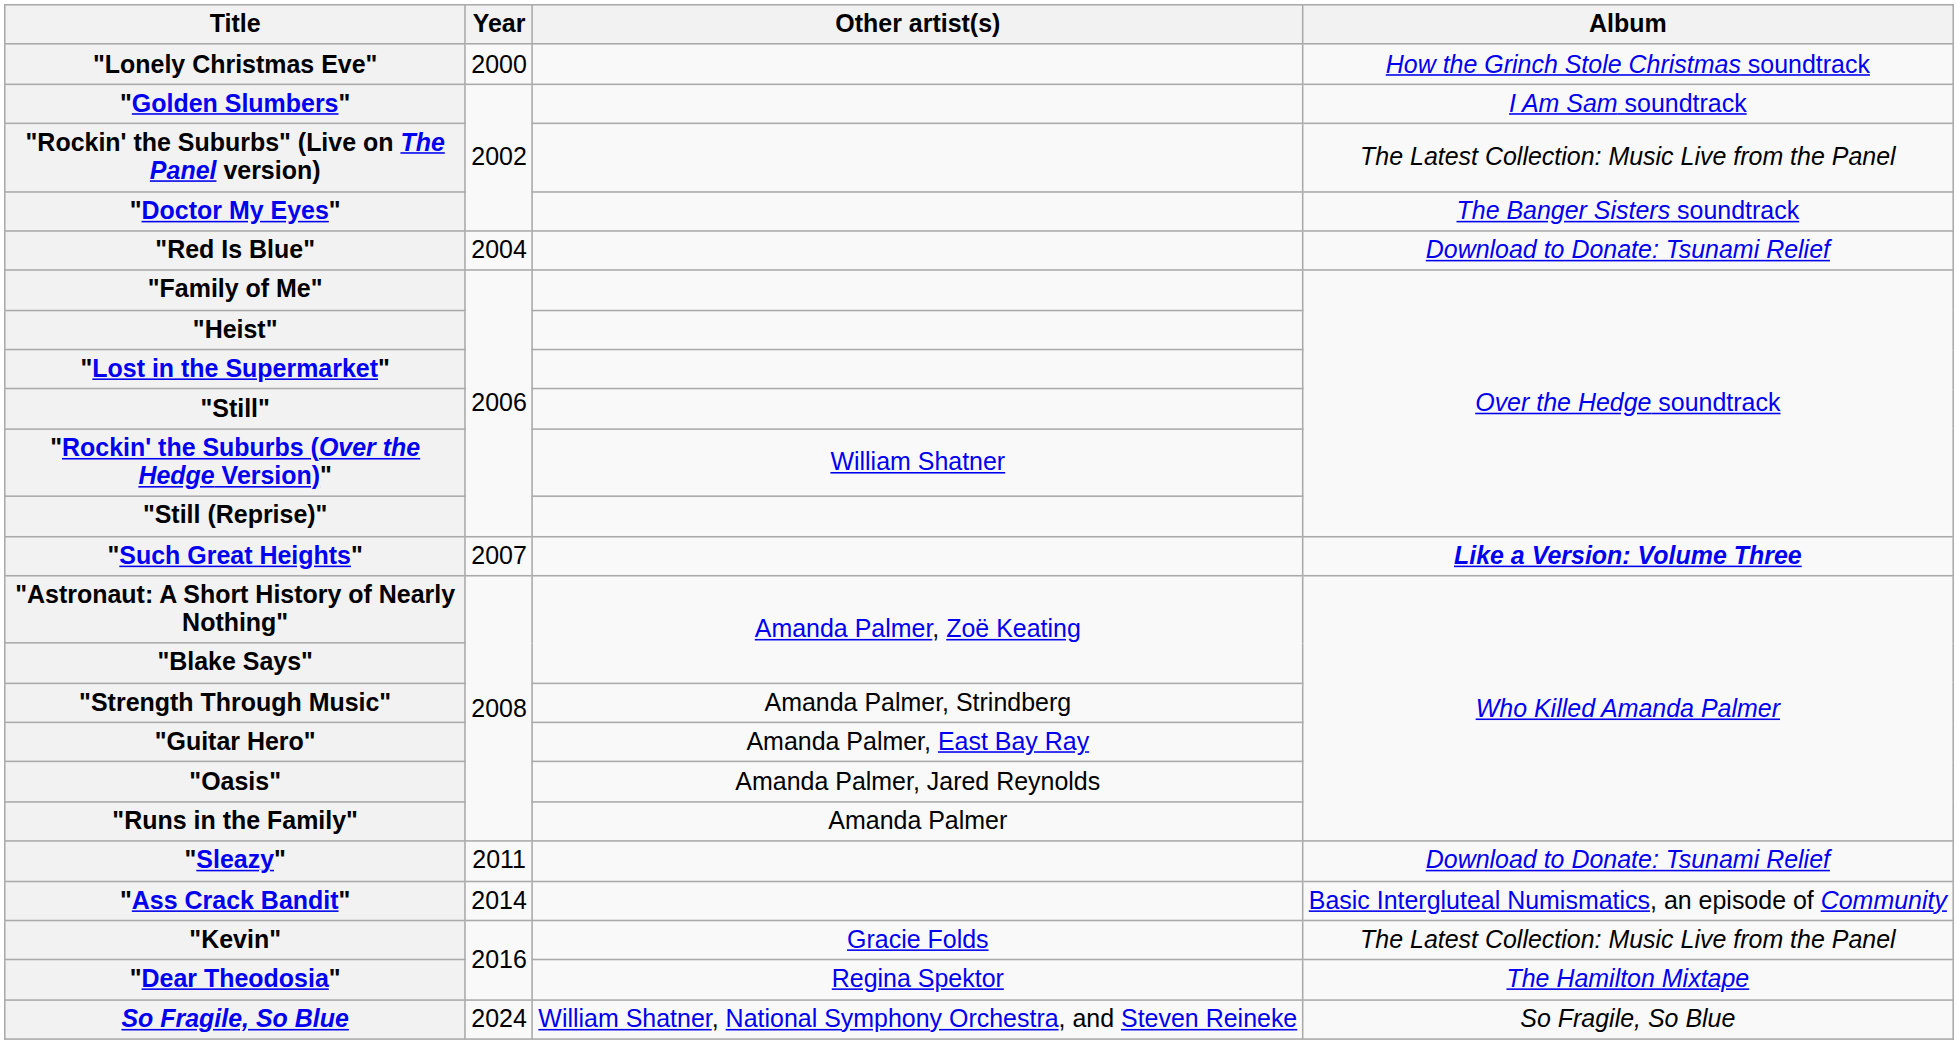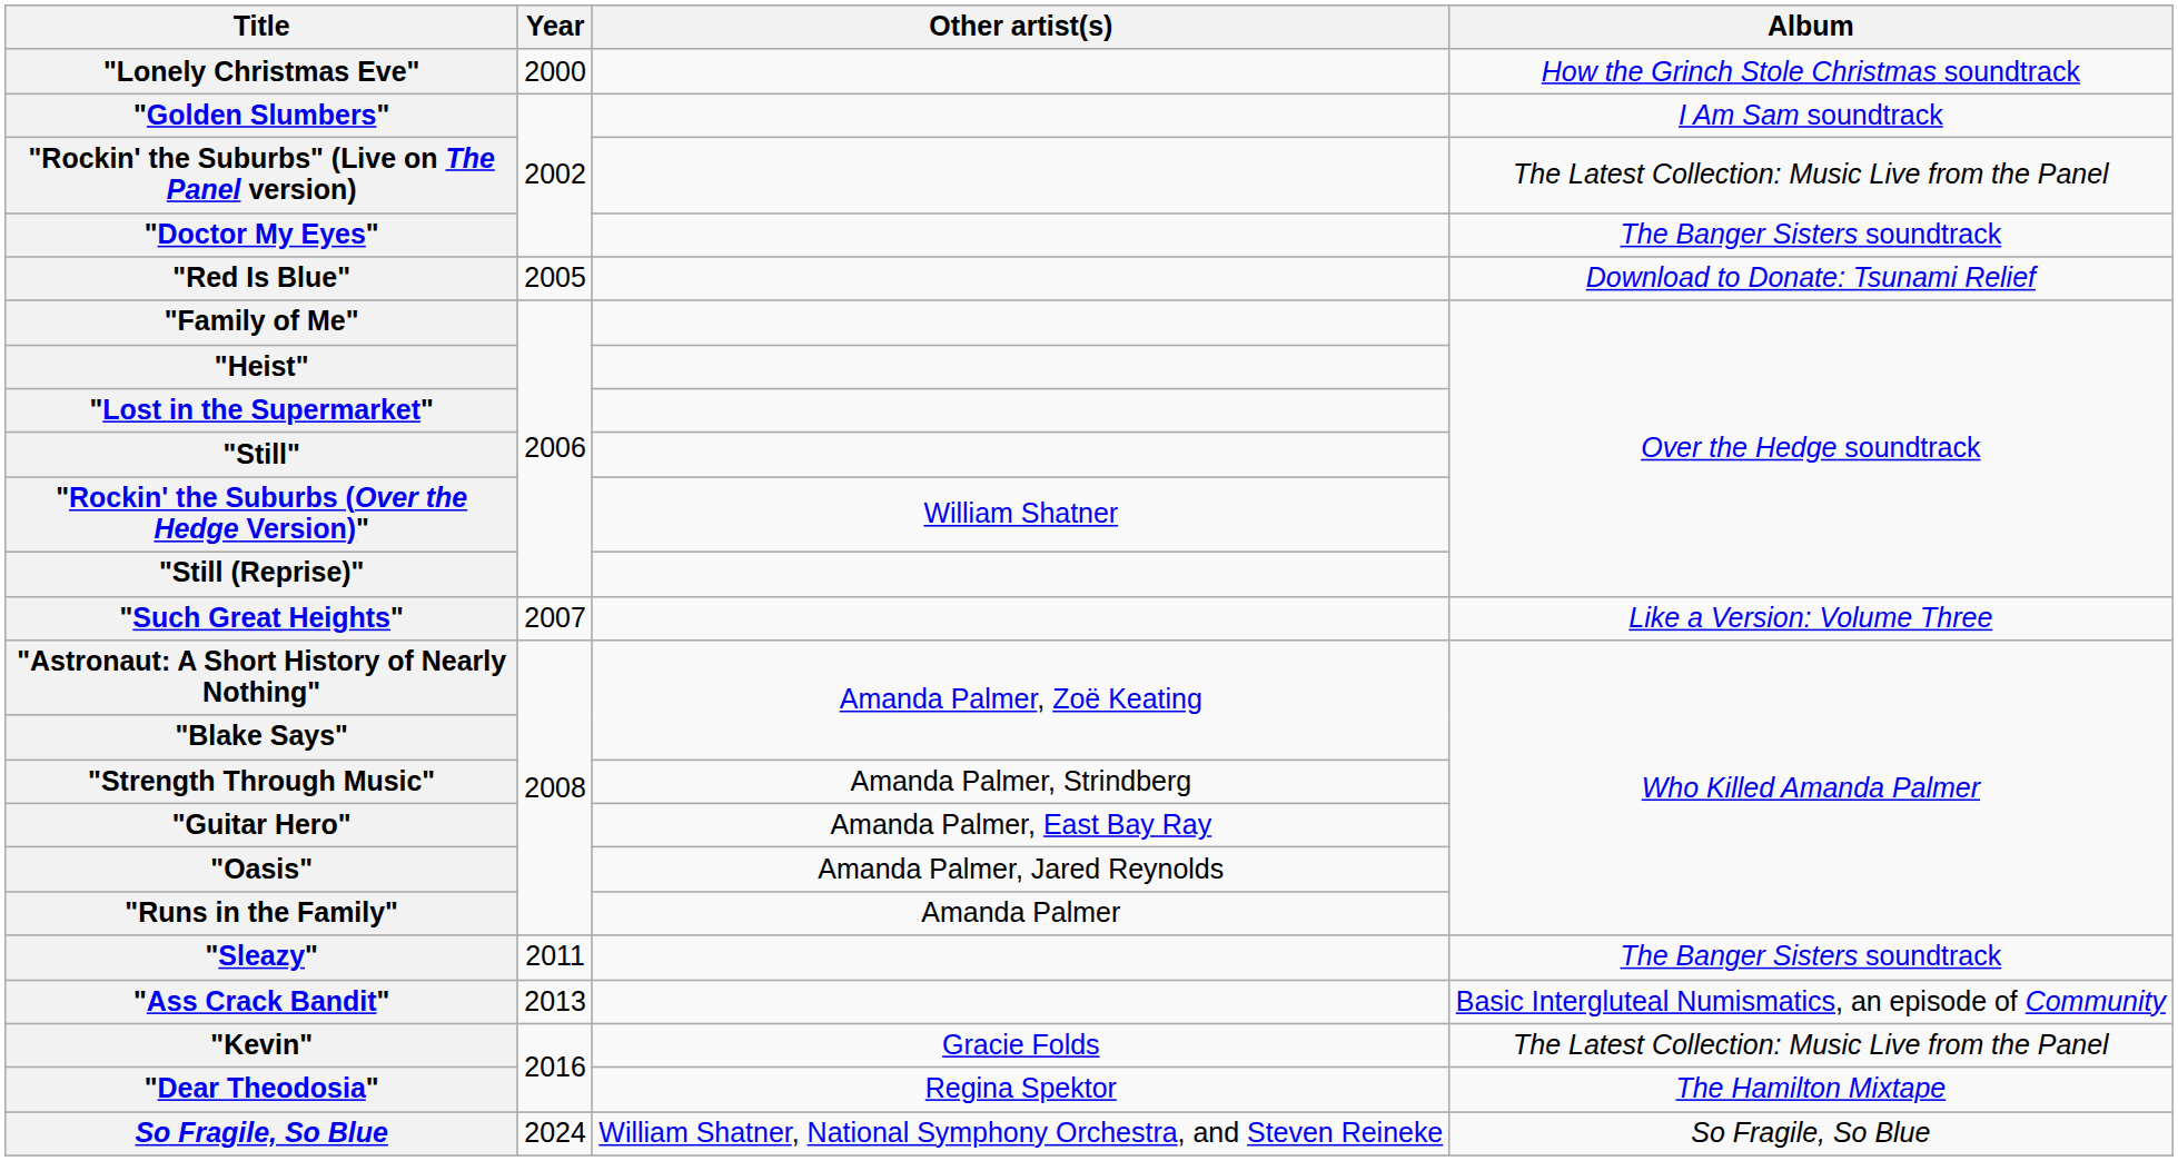"Red Is Blue" | Year: 2004 -> 2005
"Such Great Heights" | Album: bold -> normal
"Sleazy" | Album: Download to Donate: Tsunami Relief -> The Banger Sisters soundtrack
"Ass Crack Bandit" | Year: 2014 -> 2013
